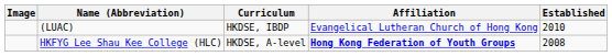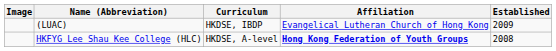(LUAC) | Established: 2010 -> 2009
